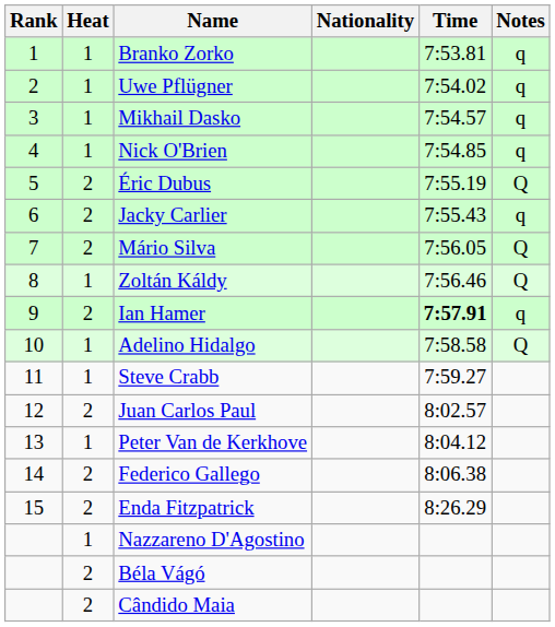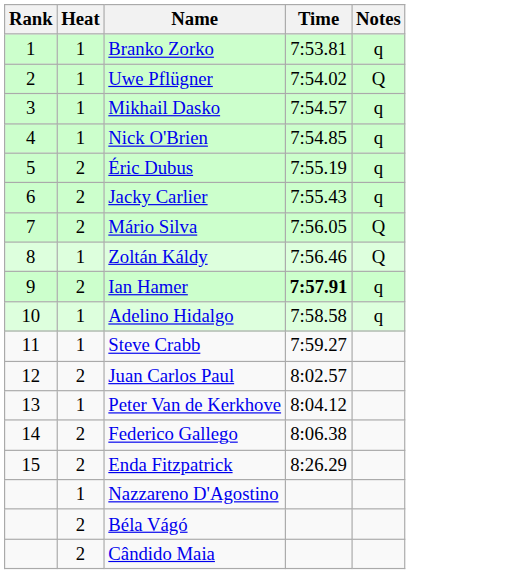- column: Nationality
Uwe Pflügner | Notes: q -> Q
Éric Dubus | Notes: Q -> q
Adelino Hidalgo | Notes: Q -> q
